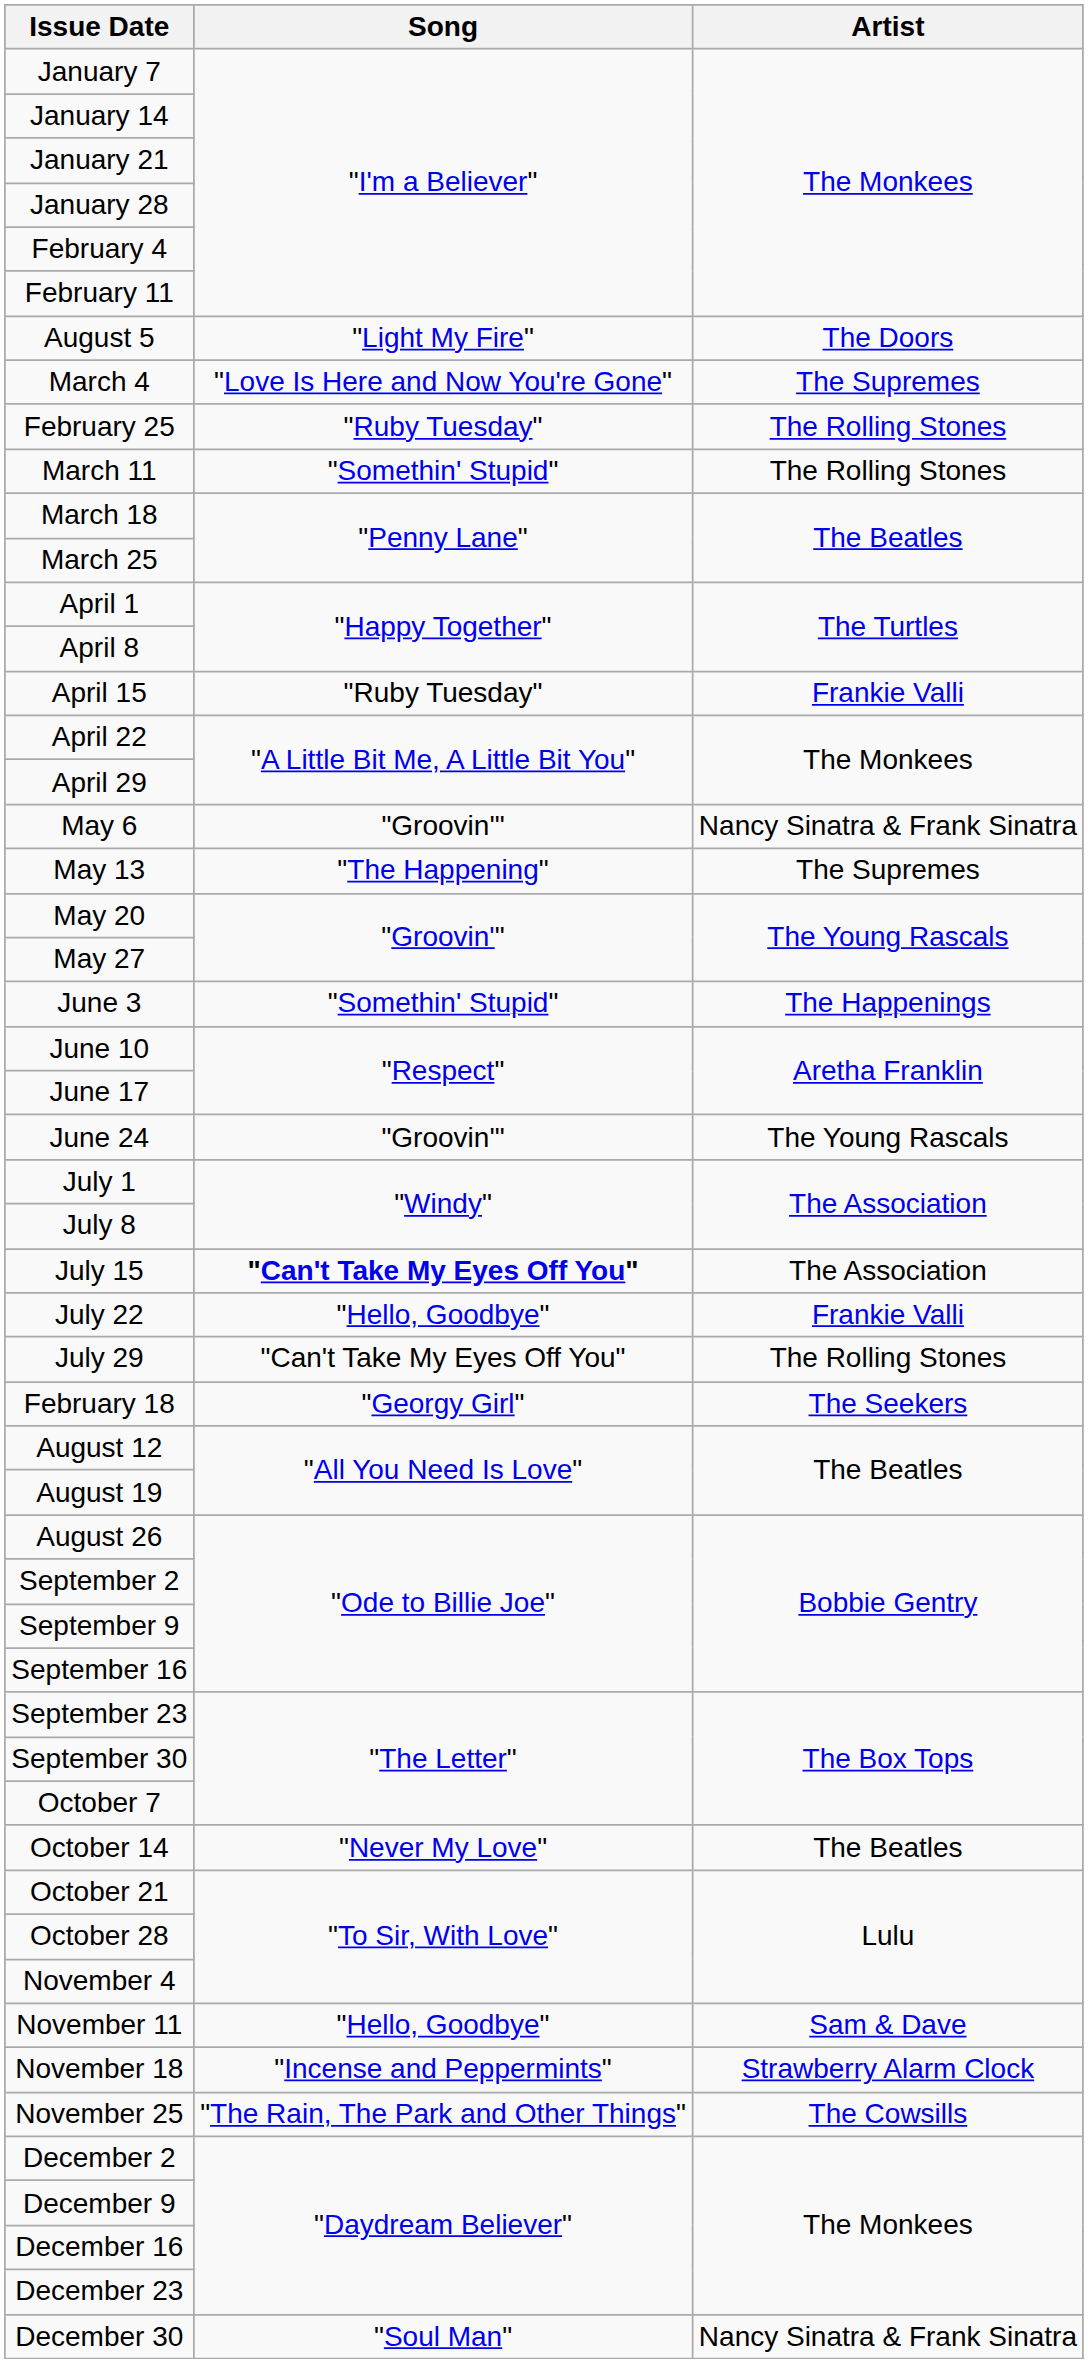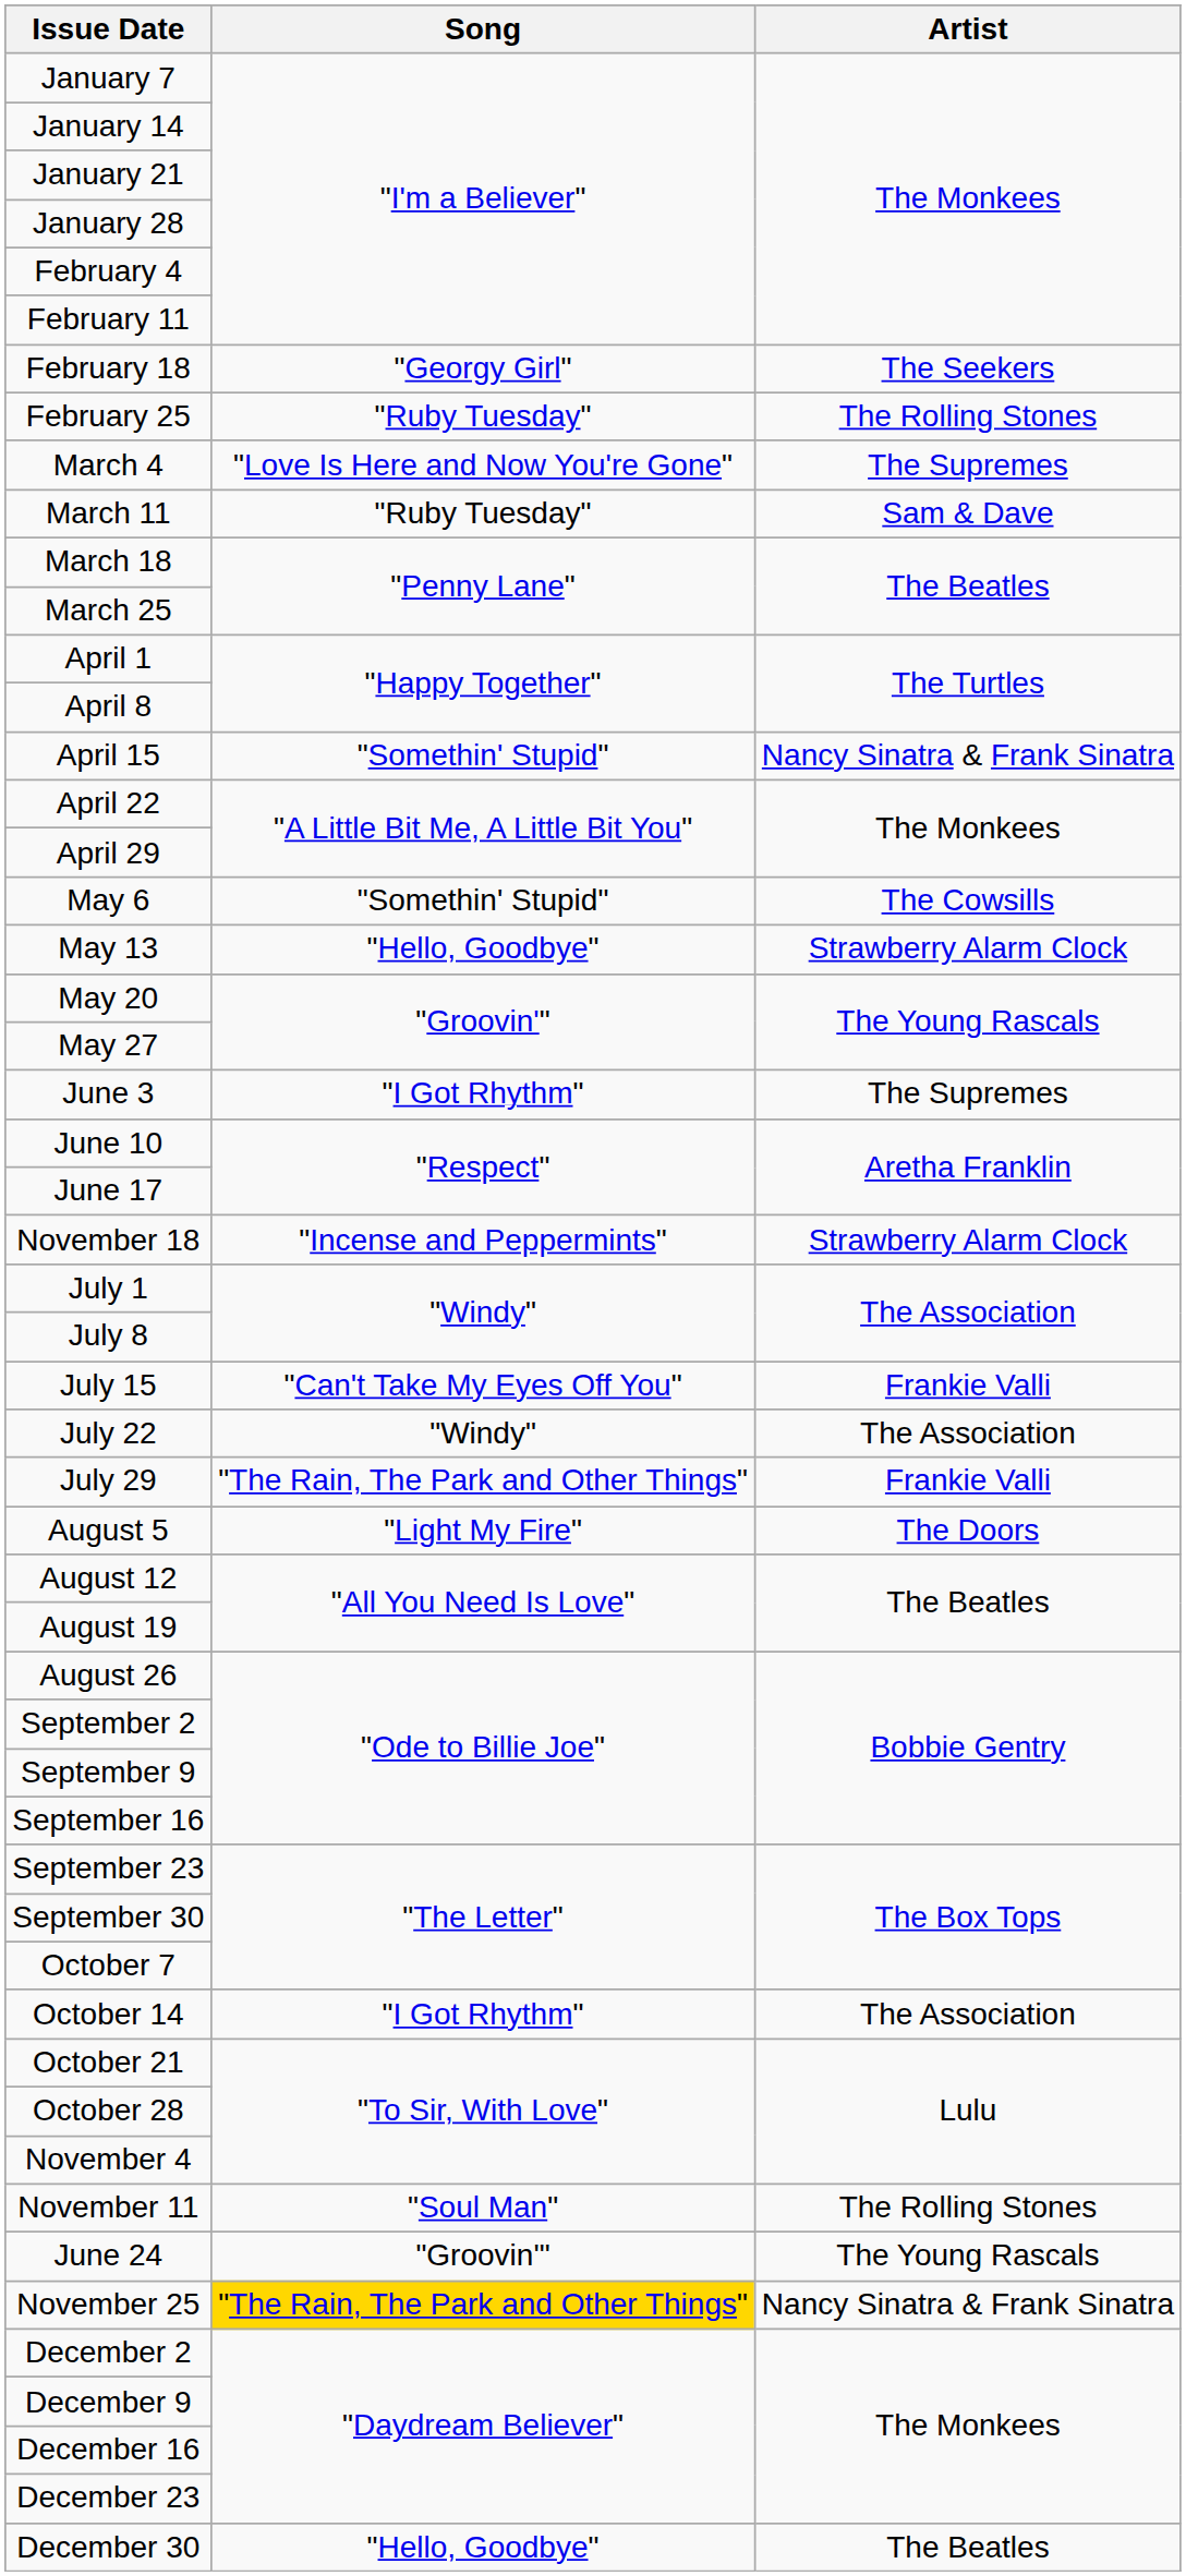rows swapped: February 18 <-> August 5
rows swapped: February 25 <-> March 4
March 11 | Song: "Somethin' Stupid" -> "Ruby Tuesday"
March 11 | Artist: The Rolling Stones -> Sam & Dave
April 15 | Song: "Ruby Tuesday" -> "Somethin' Stupid"
April 15 | Artist: Frankie Valli -> Nancy Sinatra & Frank Sinatra
May 6 | Song: "Groovin'" -> "Somethin' Stupid"
May 6 | Artist: Nancy Sinatra & Frank Sinatra -> The Cowsills
May 13 | Song: "The Happening" -> "Hello, Goodbye"
May 13 | Artist: The Supremes -> Strawberry Alarm Clock
June 3 | Song: "Somethin' Stupid" -> "I Got Rhythm"
June 3 | Artist: The Happenings -> The Supremes
rows swapped: June 24 <-> November 18
July 15 | Song: bold -> normal
July 15 | Artist: The Association -> Frankie Valli
July 22 | Song: "Hello, Goodbye" -> "Windy"
July 22 | Artist: Frankie Valli -> The Association
July 29 | Song: "Can't Take My Eyes Off You" -> "The Rain, The Park and Other Things"
July 29 | Artist: The Rolling Stones -> Frankie Valli
October 14 | Song: "Never My Love" -> "I Got Rhythm"
October 14 | Artist: The Beatles -> The Association
November 11 | Song: "Hello, Goodbye" -> "Soul Man"
November 11 | Artist: Sam & Dave -> The Rolling Stones
November 25 | Song: no background -> gold background
November 25 | Artist: The Cowsills -> Nancy Sinatra & Frank Sinatra
December 30 | Song: "Soul Man" -> "Hello, Goodbye"
December 30 | Artist: Nancy Sinatra & Frank Sinatra -> The Beatles
